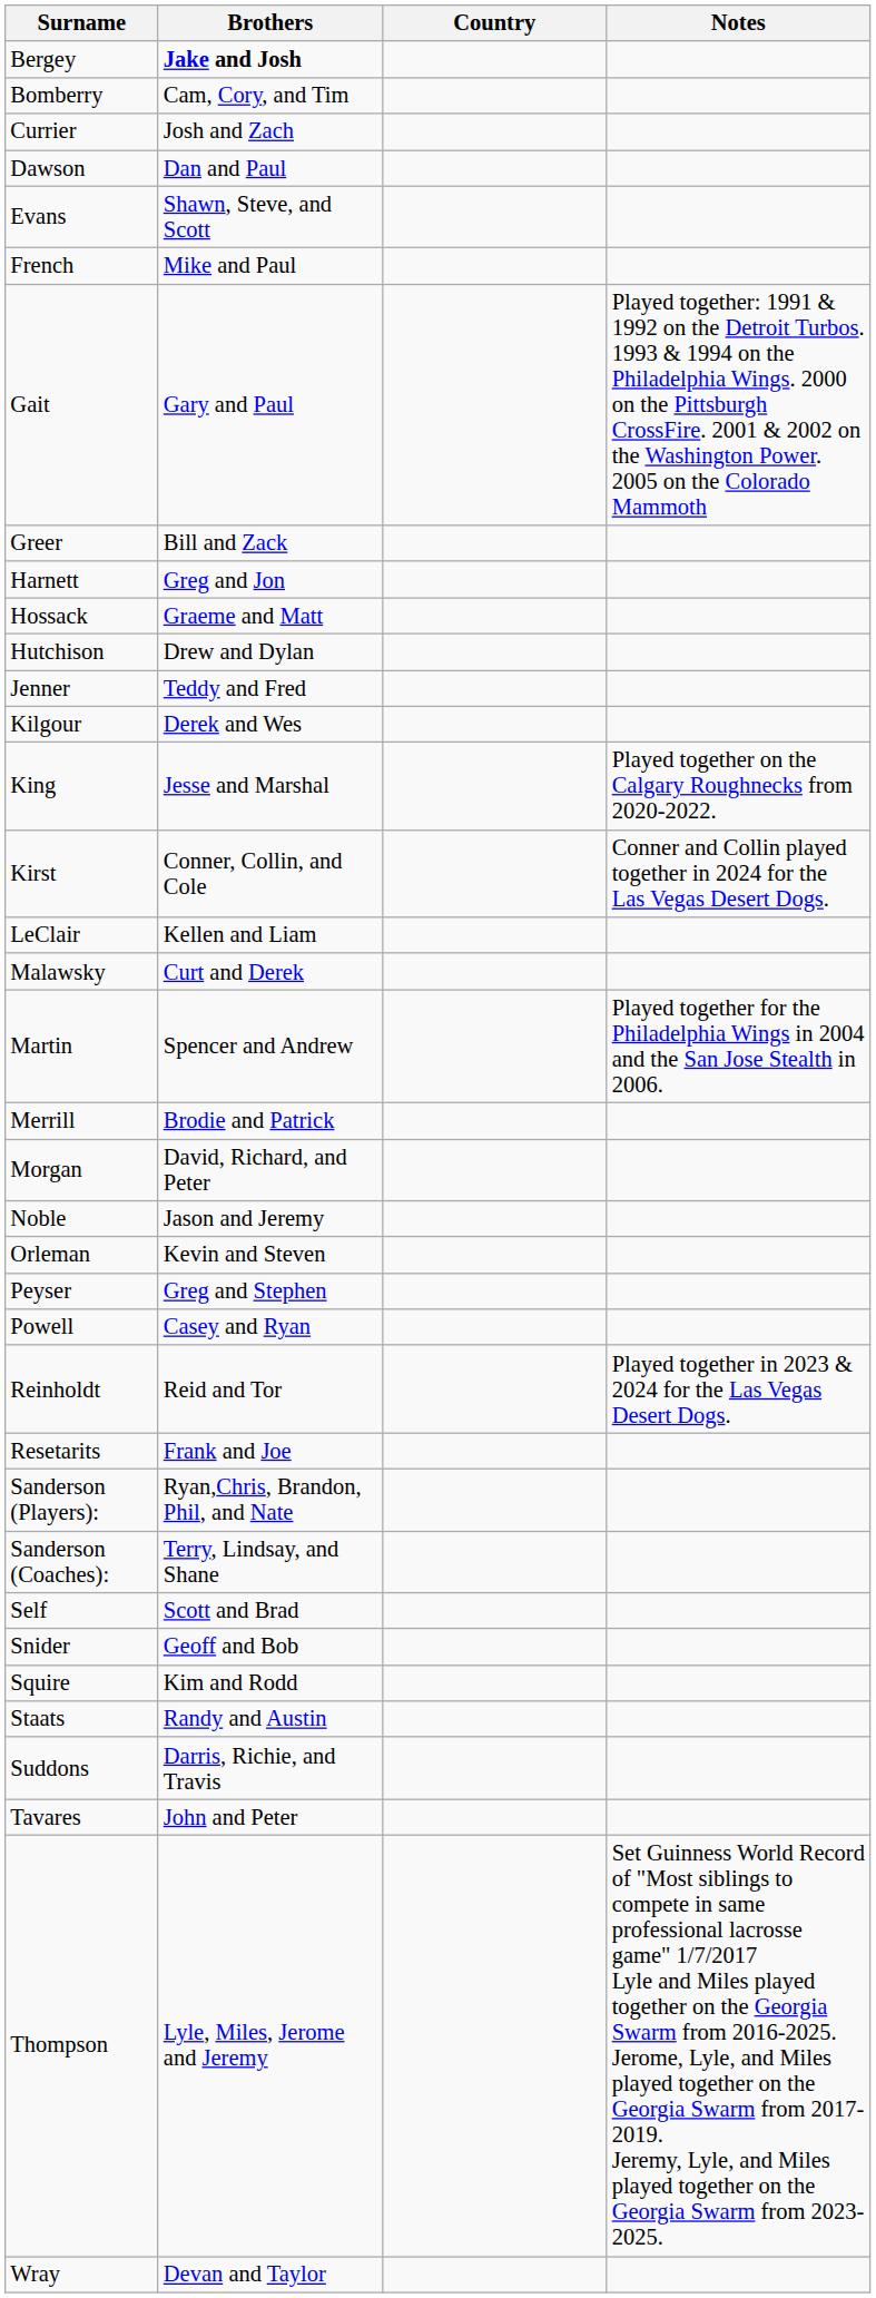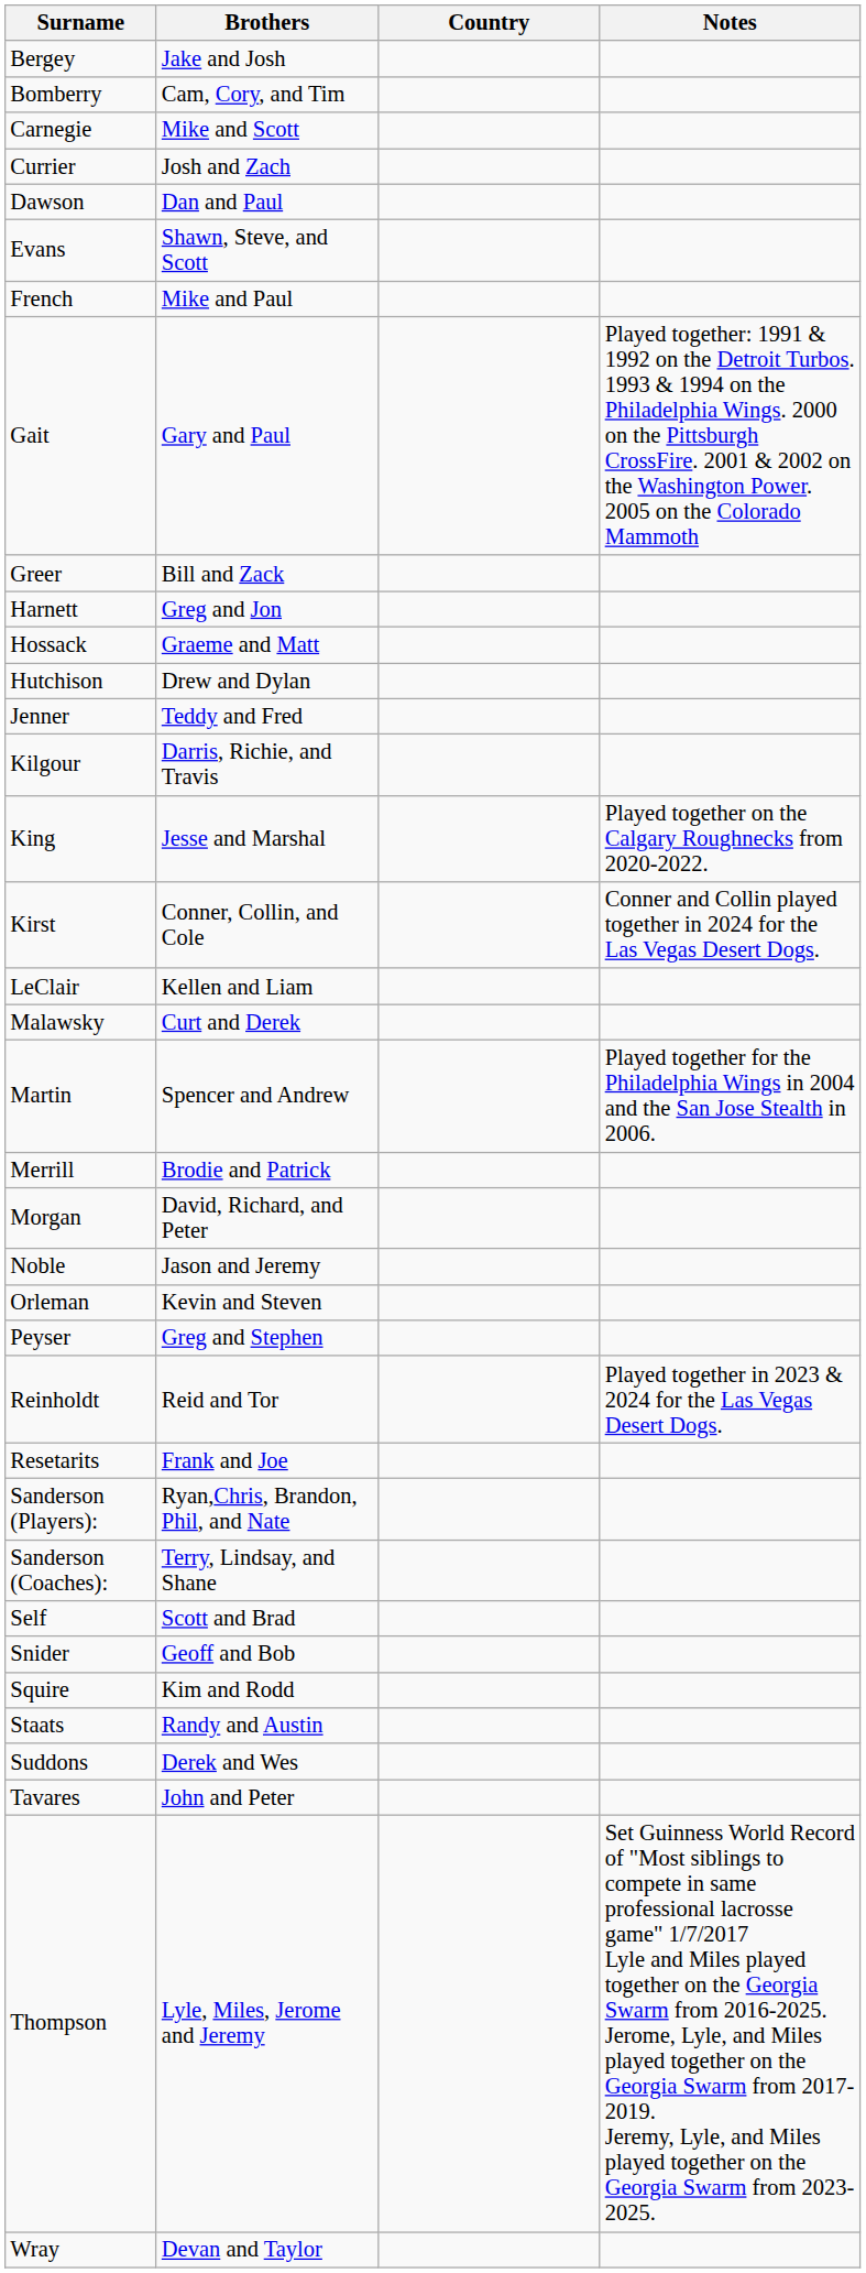Bergey | Brothers: bold -> normal
+ row: Carnegie | Mike and Scott
Kilgour | Brothers: Derek and Wes -> Darris, Richie, and Travis
- row: Powell | Casey and Ryan
Suddons | Brothers: Darris, Richie, and Travis -> Derek and Wes
